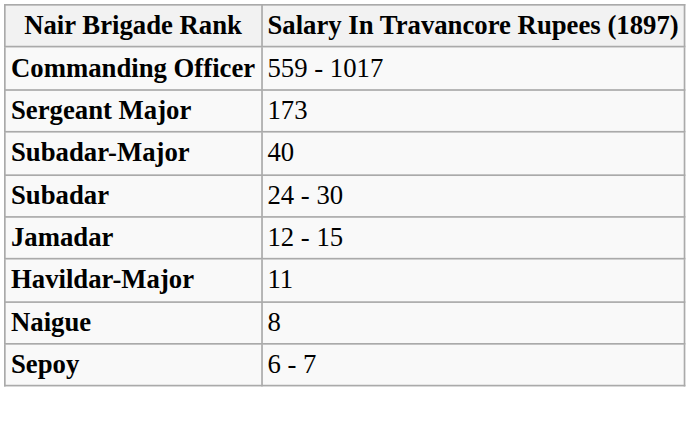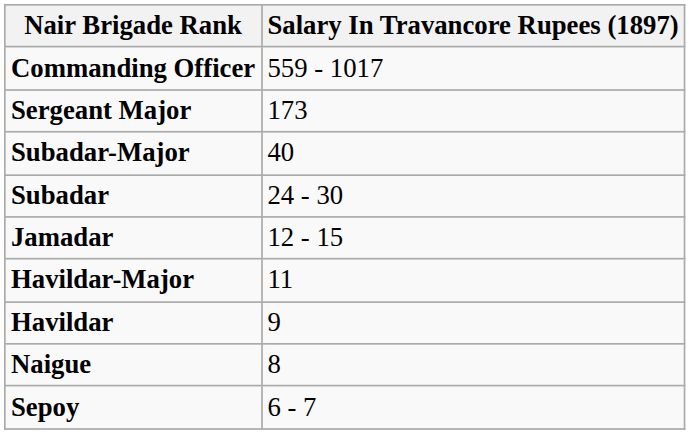+ row: Havildar | 9
